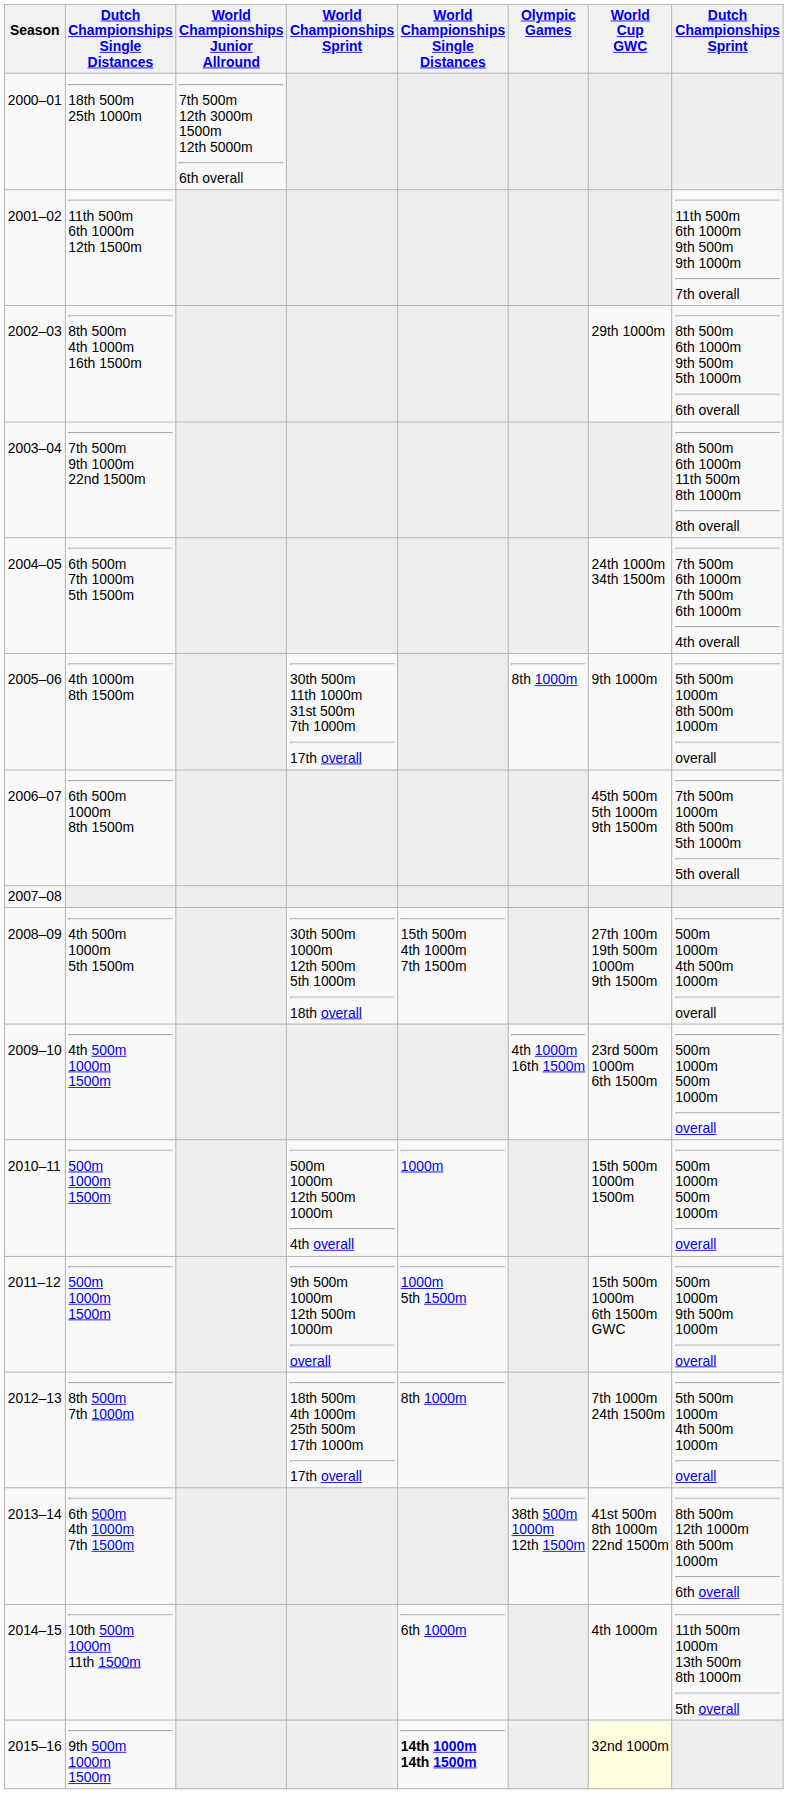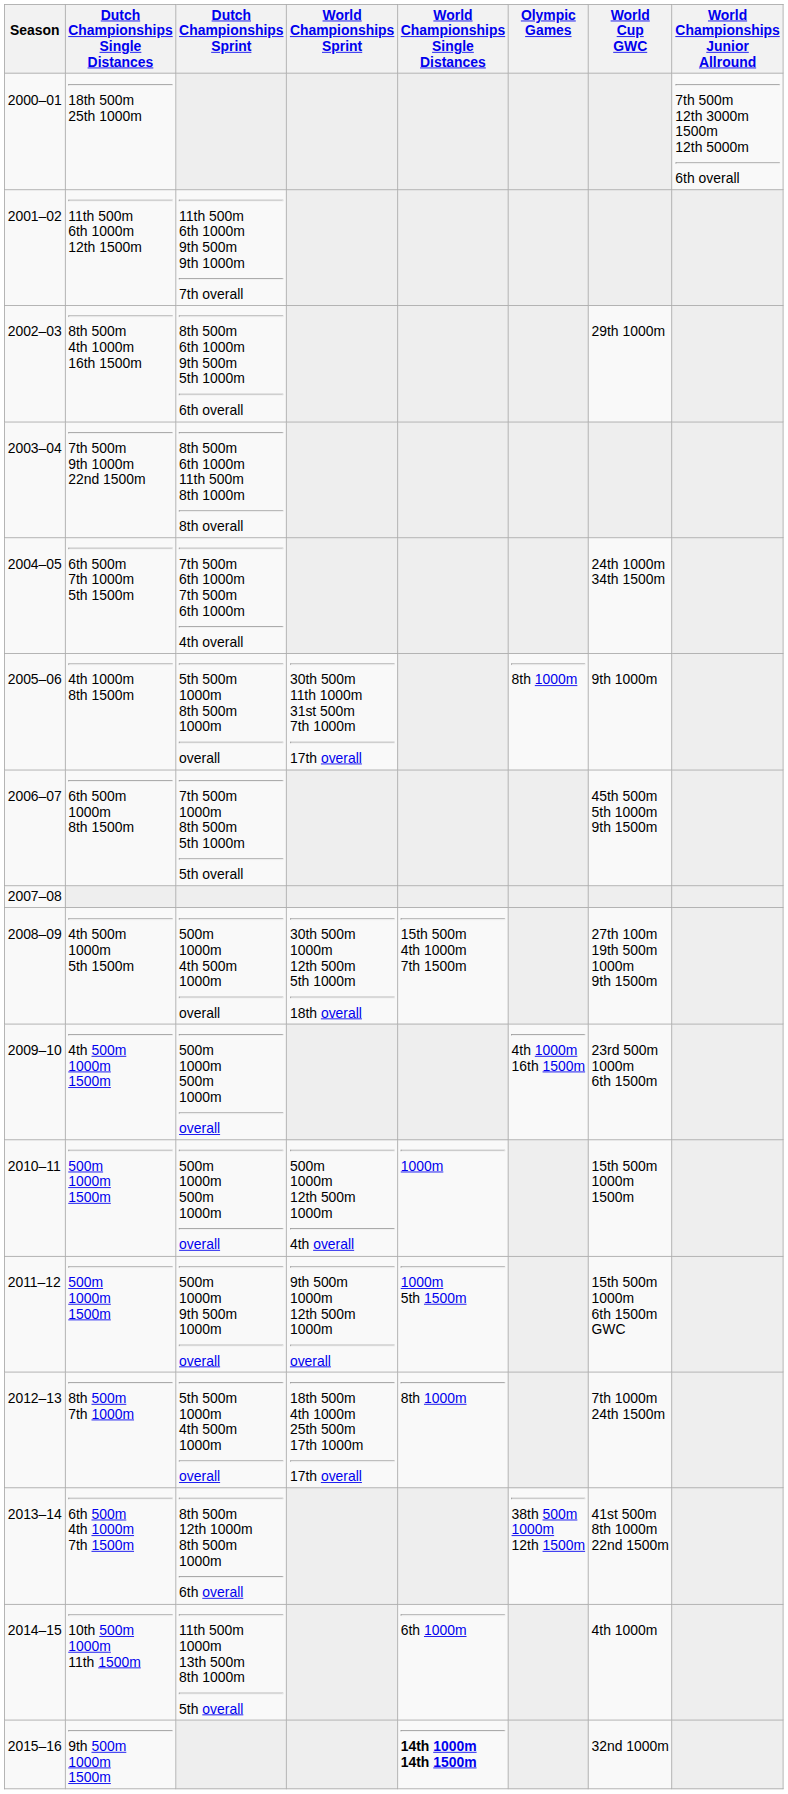columns swapped: Dutch Championships Sprint <-> World Championships Junior Allround
9th 500m 1000m 1500m | World Cup GWC: lightyellow background -> no background
